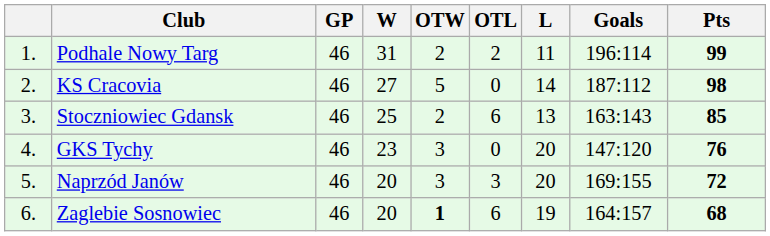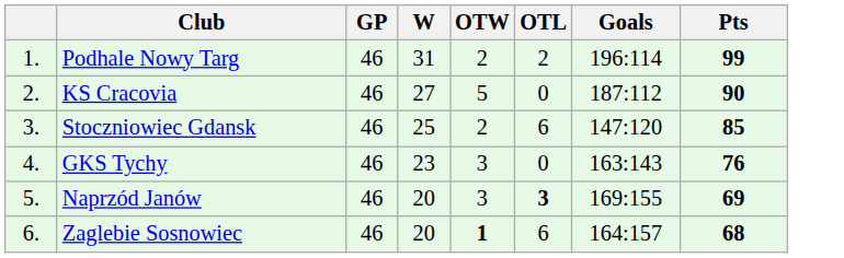- column: L | 11 | 14 | 13 | 20 | 20 | 19
KS Cracovia | Pts: 98 -> 90
Stoczniowiec Gdansk | Goals: 163:143 -> 147:120
GKS Tychy | Goals: 147:120 -> 163:143
Naprzód Janów | OTL: normal -> bold
Naprzód Janów | Pts: 72 -> 69
